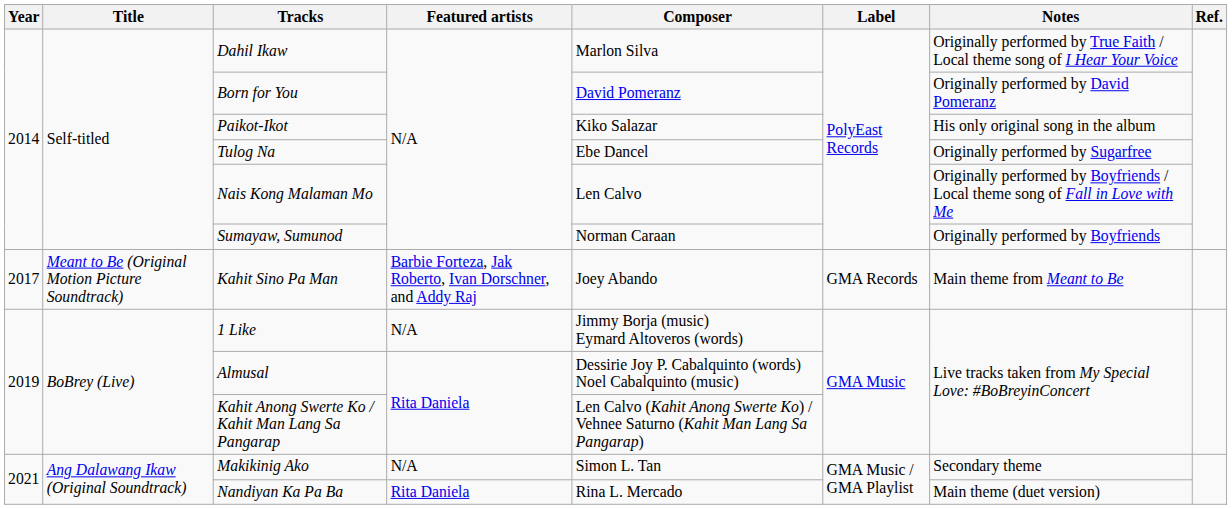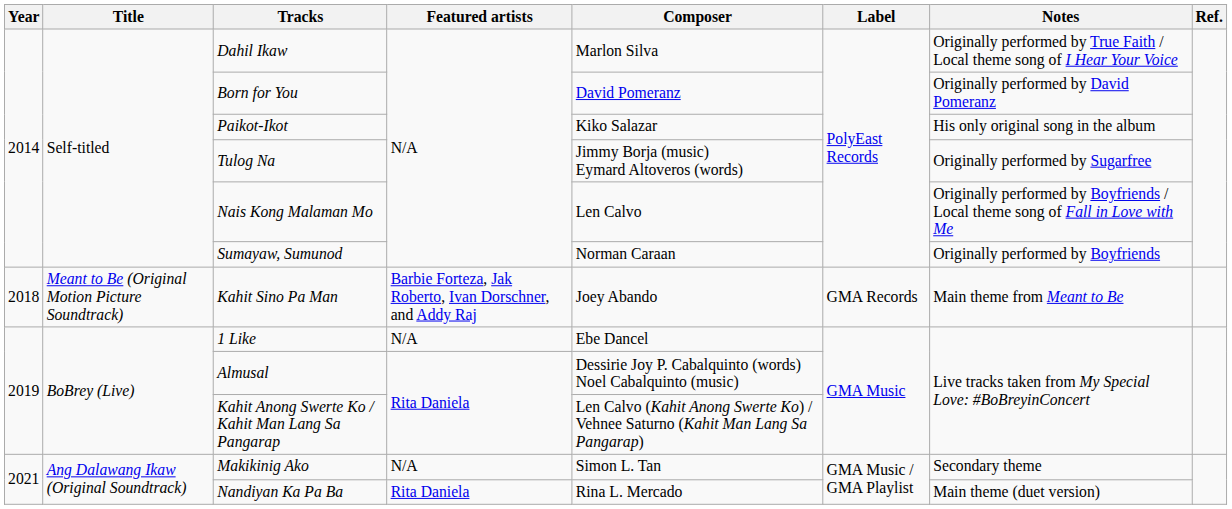Tulog Na | Composer: Ebe Dancel -> Jimmy Borja (music) Eymard Altoveros (words)
Kahit Sino Pa Man | Year: 2017 -> 2018
1 Like | Composer: Jimmy Borja (music) Eymard Altoveros (words) -> Ebe Dancel
